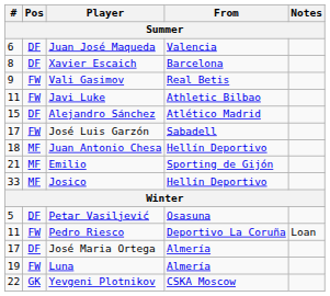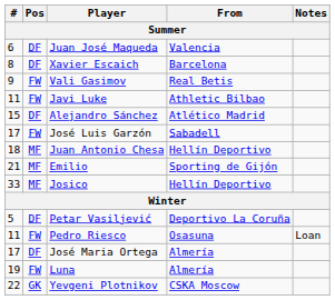Petar Vasiljević | From: Osasuna -> Deportivo La Coruña
Pedro Riesco | From: Deportivo La Coruña -> Osasuna
